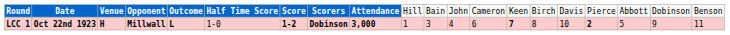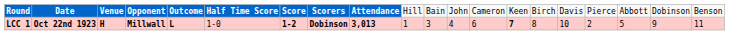LCC 1 | column 9: 3,000 -> 3,013
LCC 1 | column 17: bold -> normal
